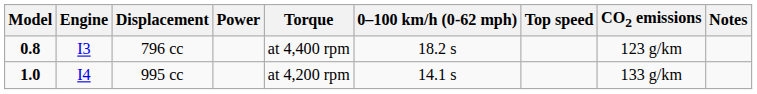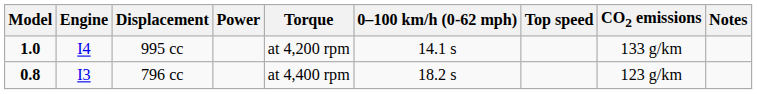rows swapped: 796 cc <-> 995 cc
